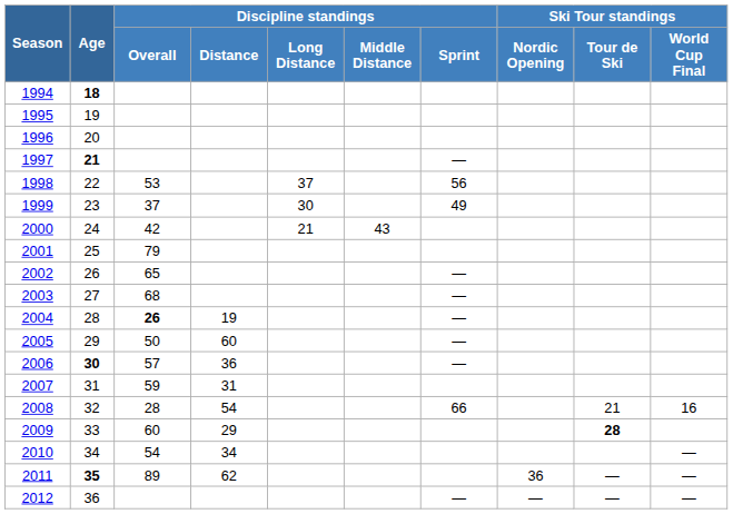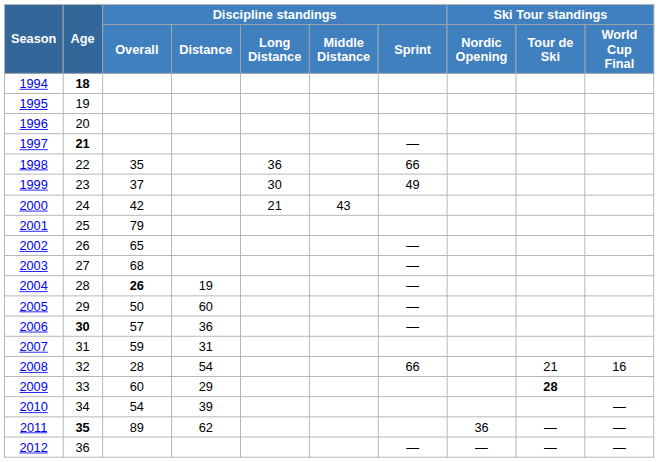1998 | Discipline standings / Overall: 53 -> 35
1998 | Discipline standings / Long Distance: 37 -> 36
1998 | Discipline standings / Sprint: 56 -> 66
2010 | Discipline standings / Distance: 34 -> 39
